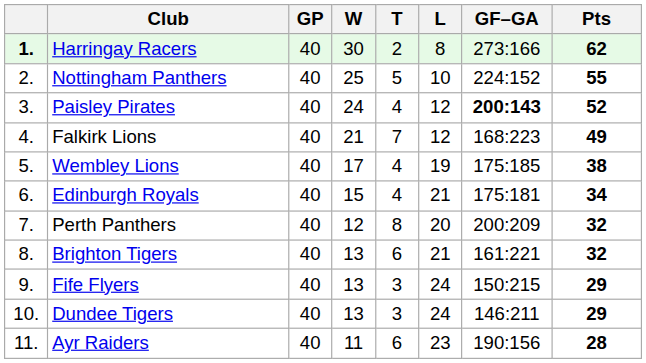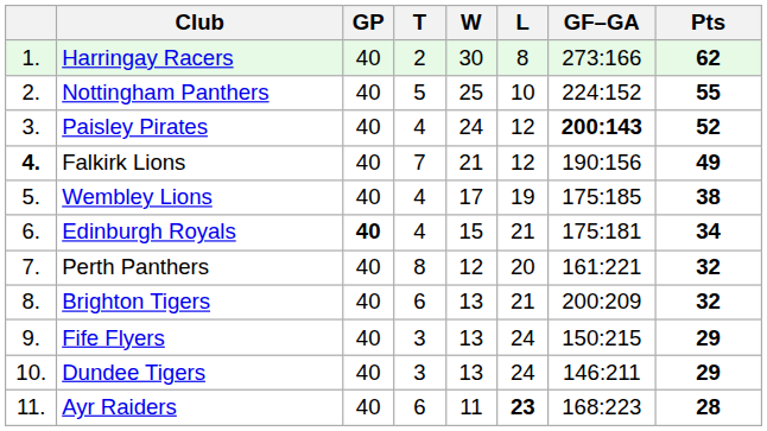columns swapped: W <-> T
Harringay Racers | column 1: bold -> normal
Falkirk Lions | column 1: normal -> bold
Falkirk Lions | GF–GA: 168:223 -> 190:156
Edinburgh Royals | GP: normal -> bold
Perth Panthers | GF–GA: 200:209 -> 161:221
Brighton Tigers | GF–GA: 161:221 -> 200:209
Ayr Raiders | L: normal -> bold
Ayr Raiders | GF–GA: 190:156 -> 168:223
